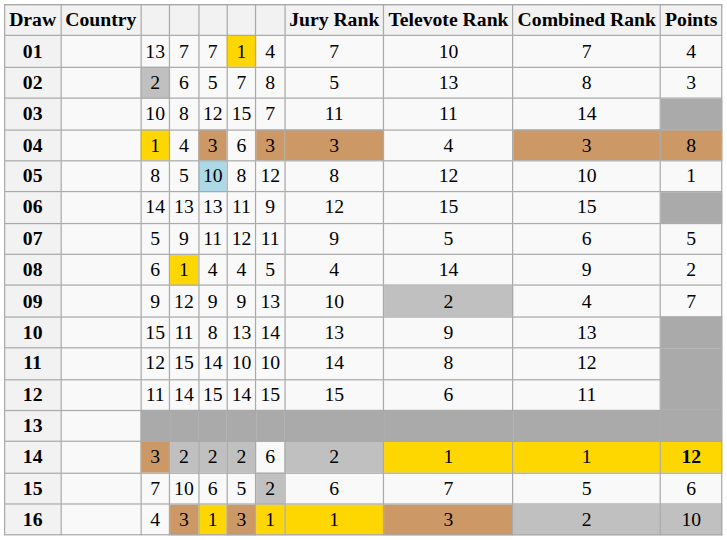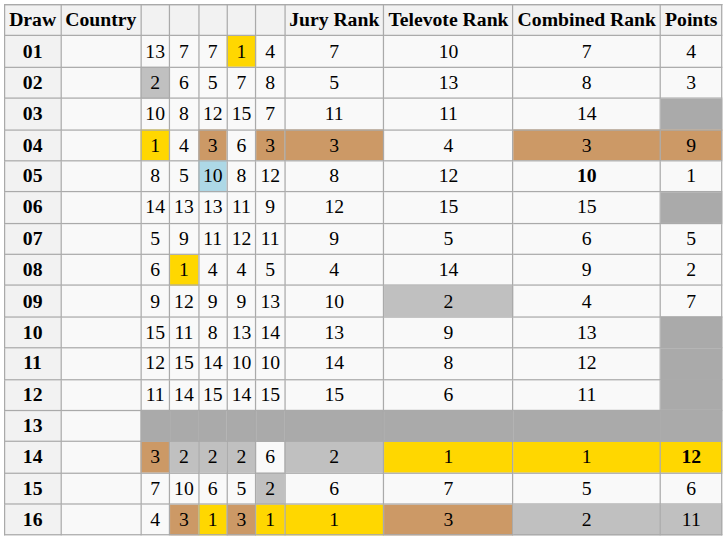04 | Points: 8 -> 9
05 | Combined Rank: normal -> bold
16 | Points: 10 -> 11
